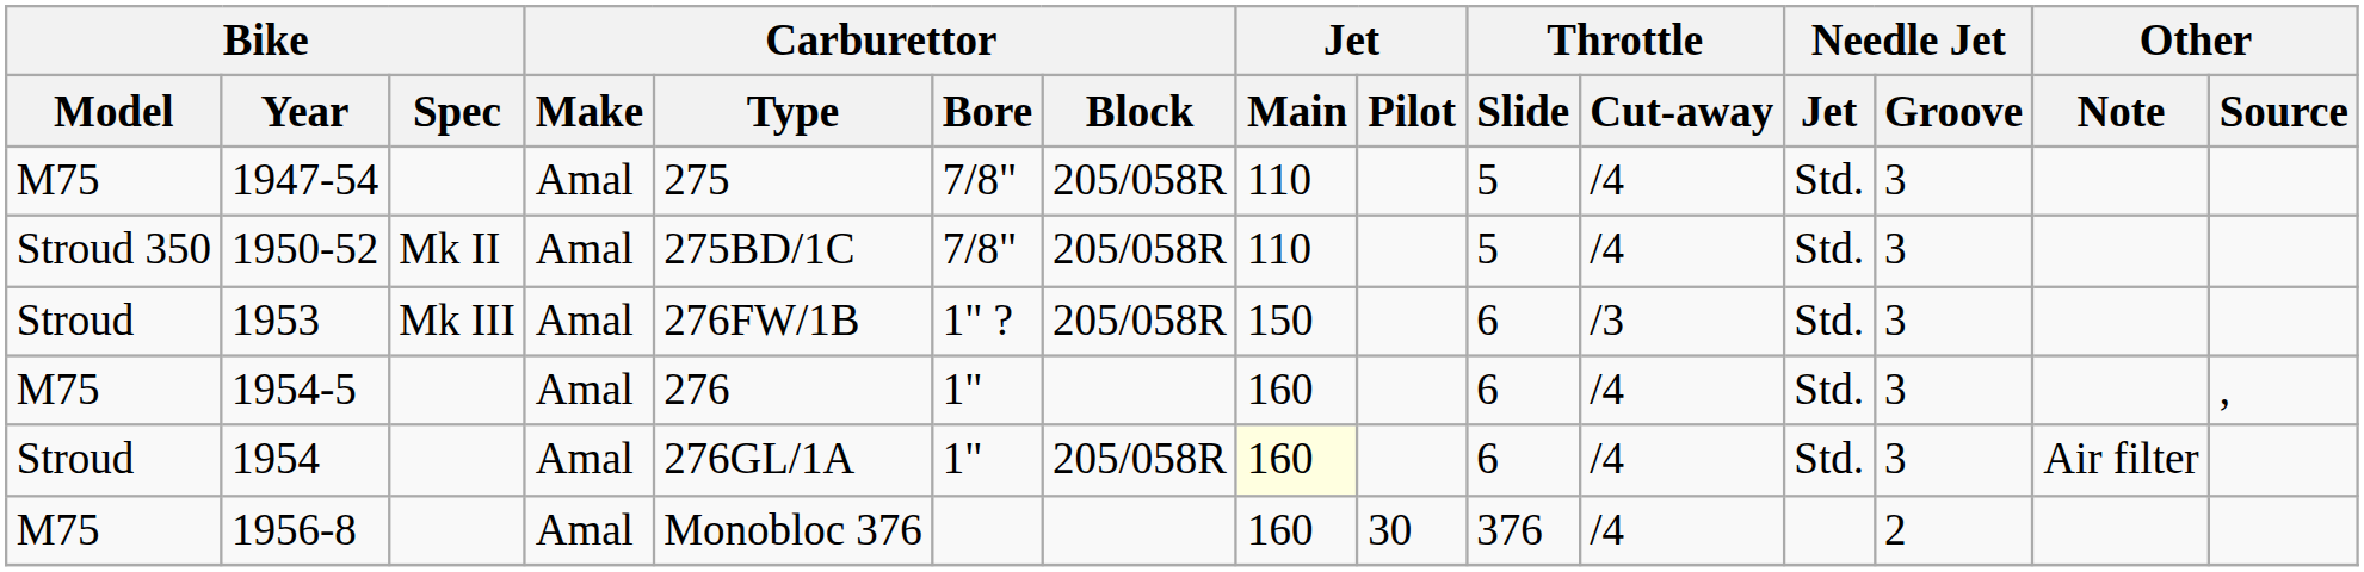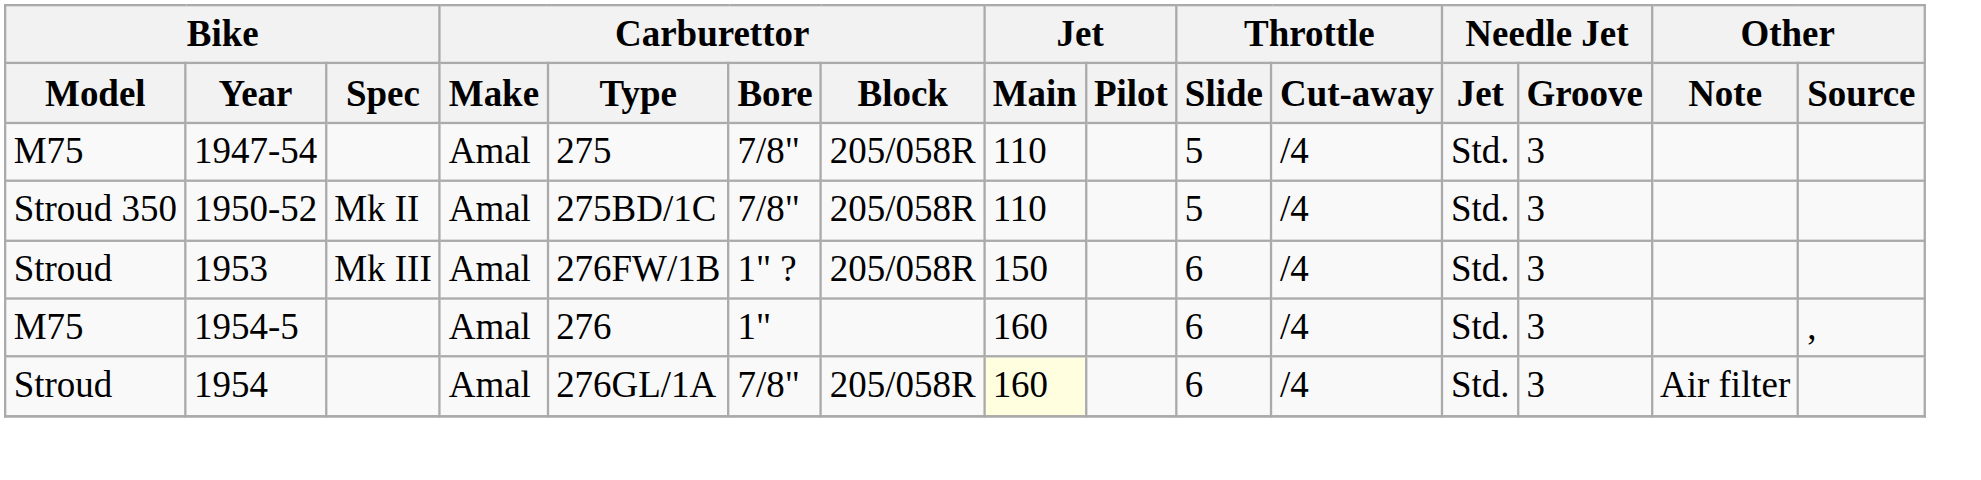1953 | Throttle / Cut-away: /3 -> /4
1954 | Carburettor / Bore: 1" -> 7/8"
- row: M75 | 1956-8 | Amal | Monobloc 376 | 160 | 30 | 376 | /4 | 2
